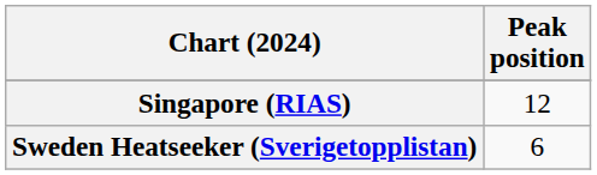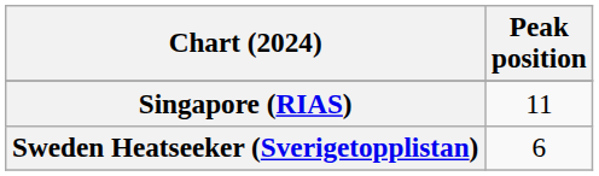Singapore (RIAS) | Peak position: 12 -> 11
